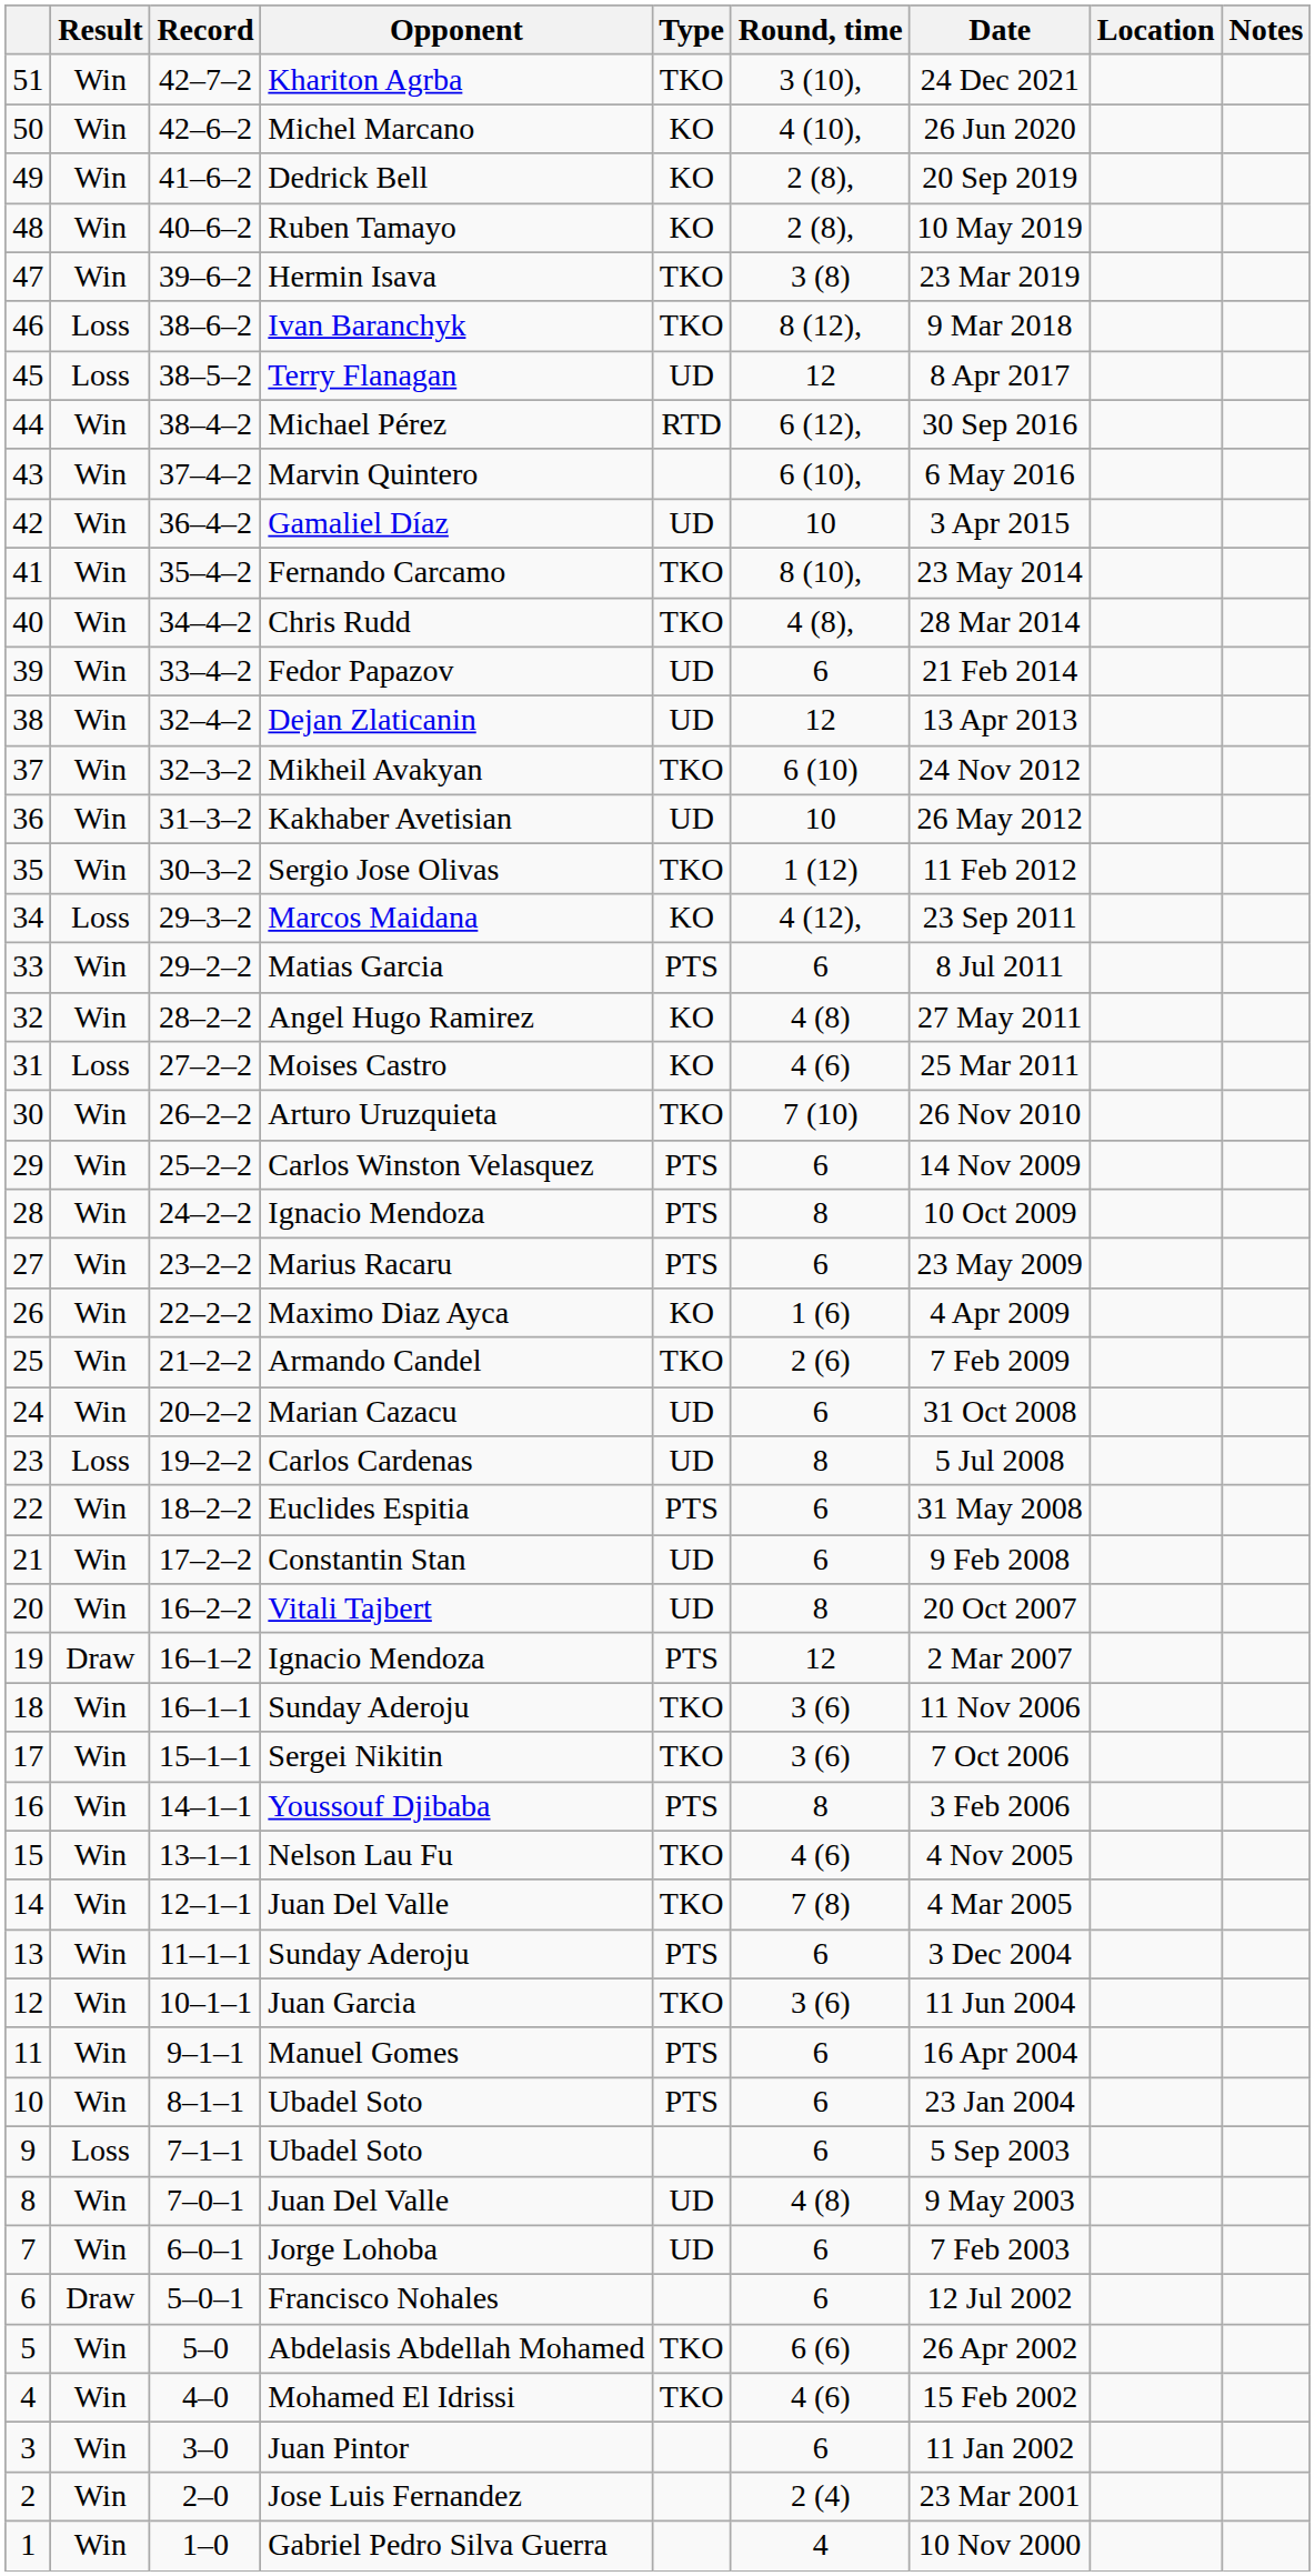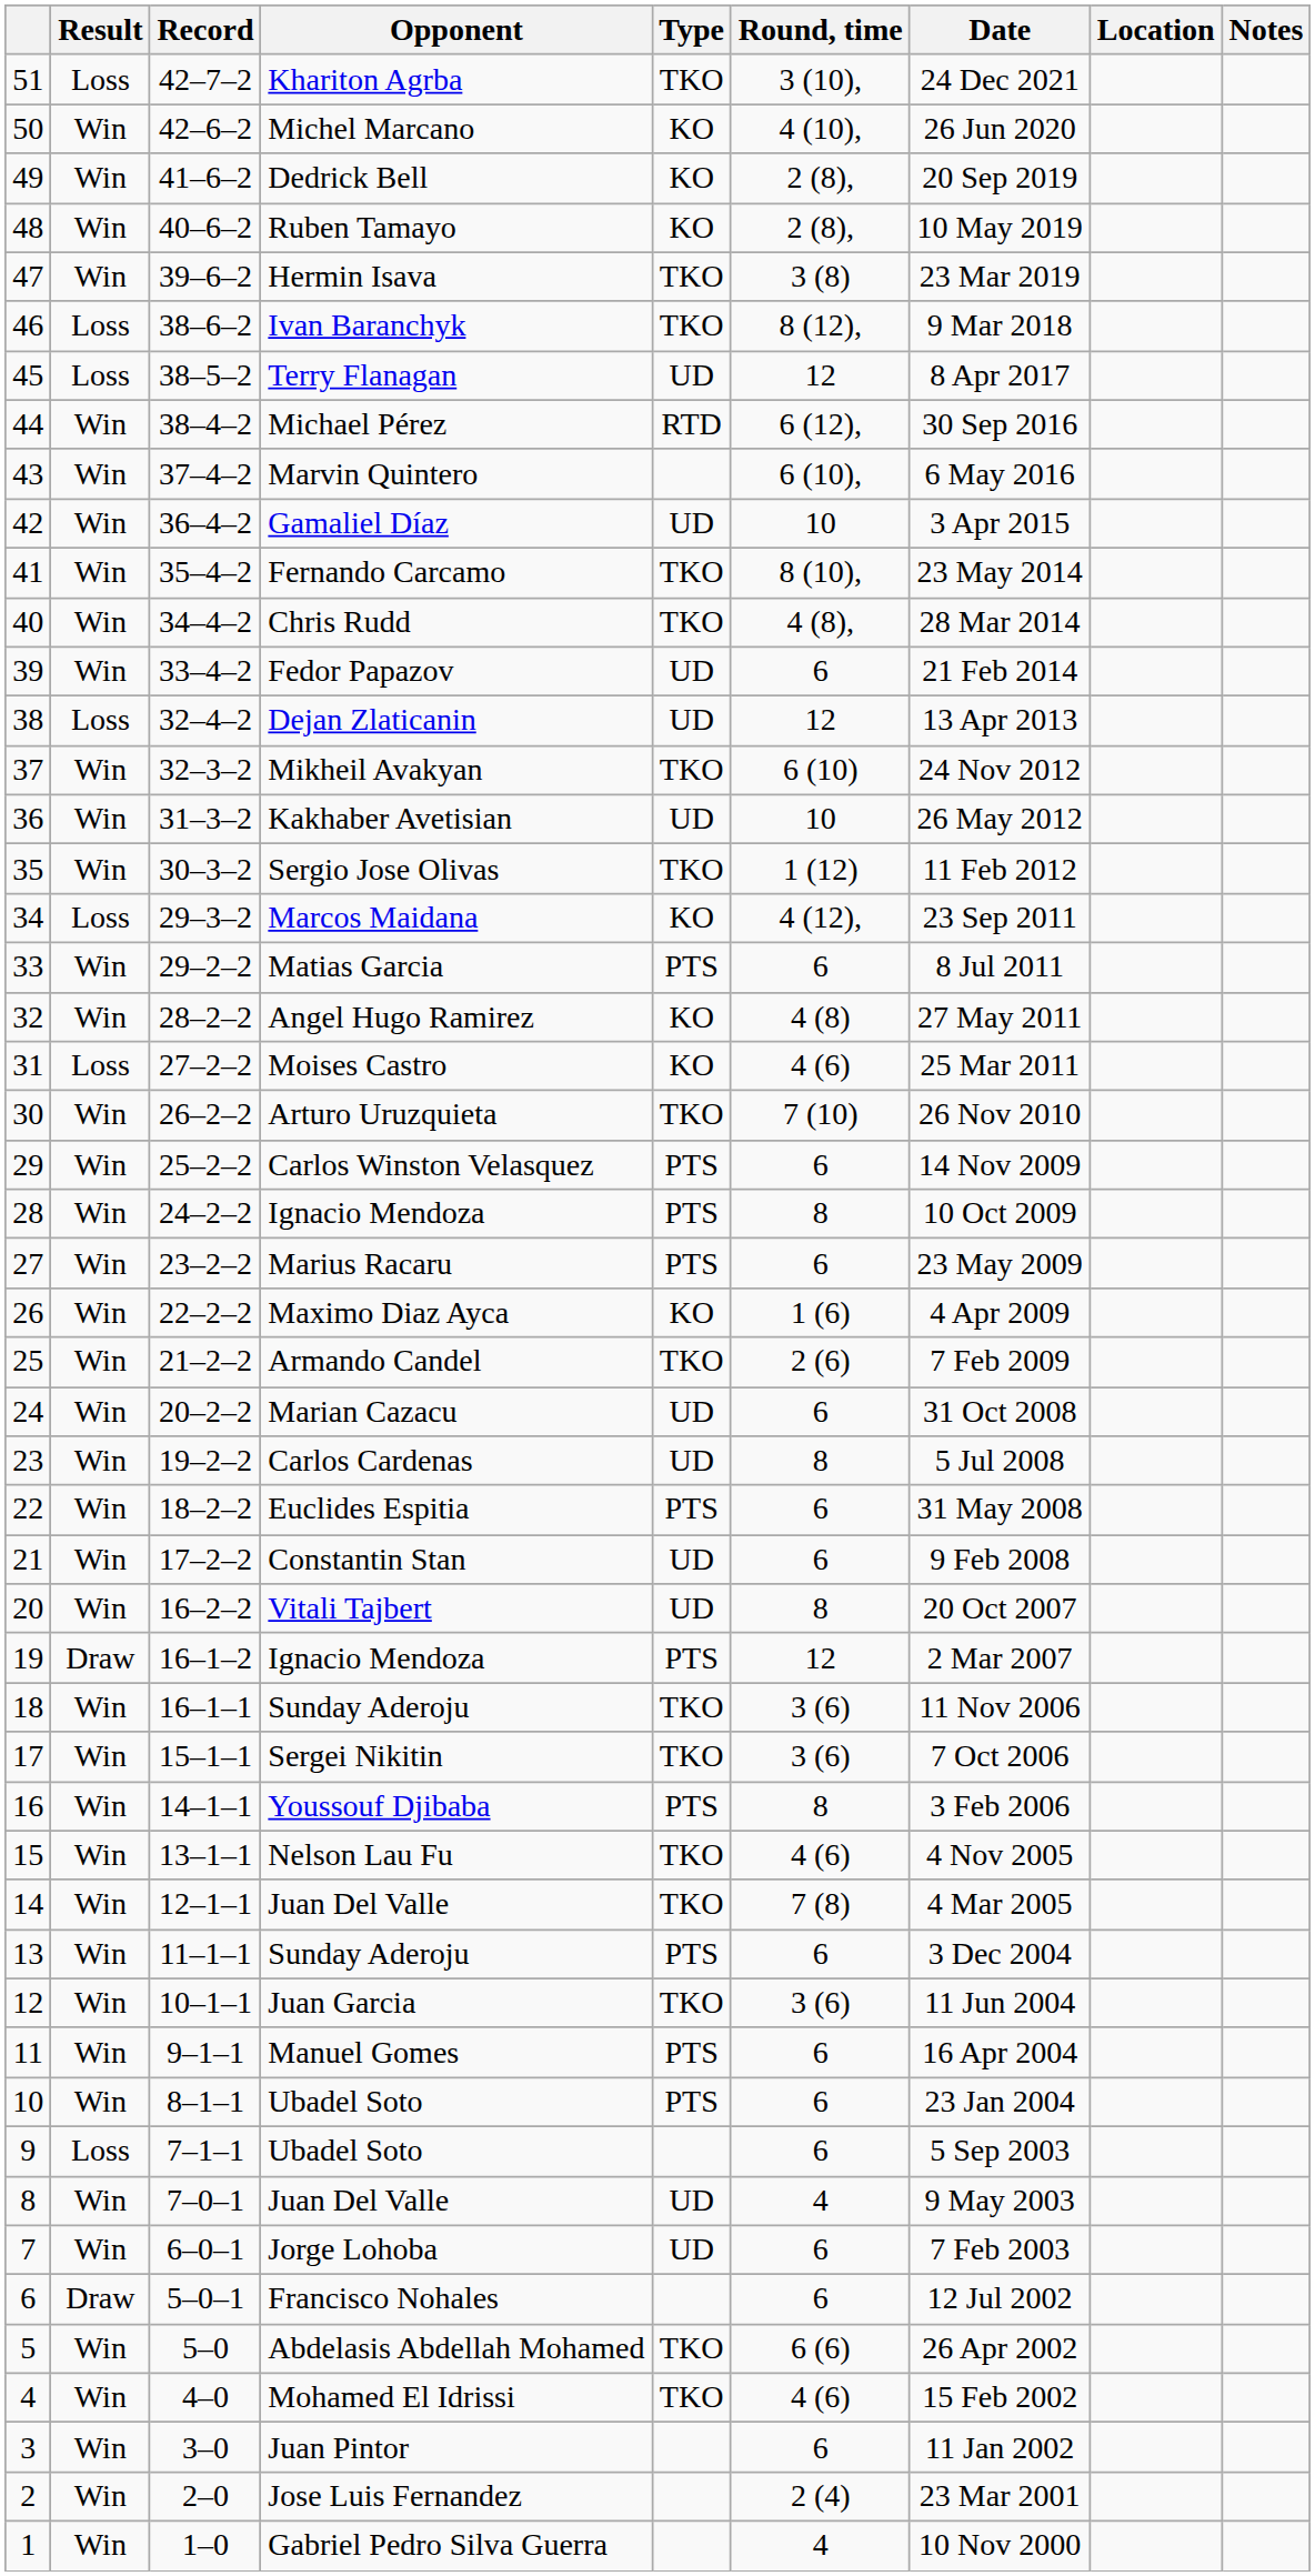Khariton Agrba | Result: Win -> Loss
Dejan Zlaticanin | Result: Win -> Loss
Carlos Cardenas | Result: Loss -> Win
8 / Juan Del Valle | Round, time: 4 (8) -> 4
